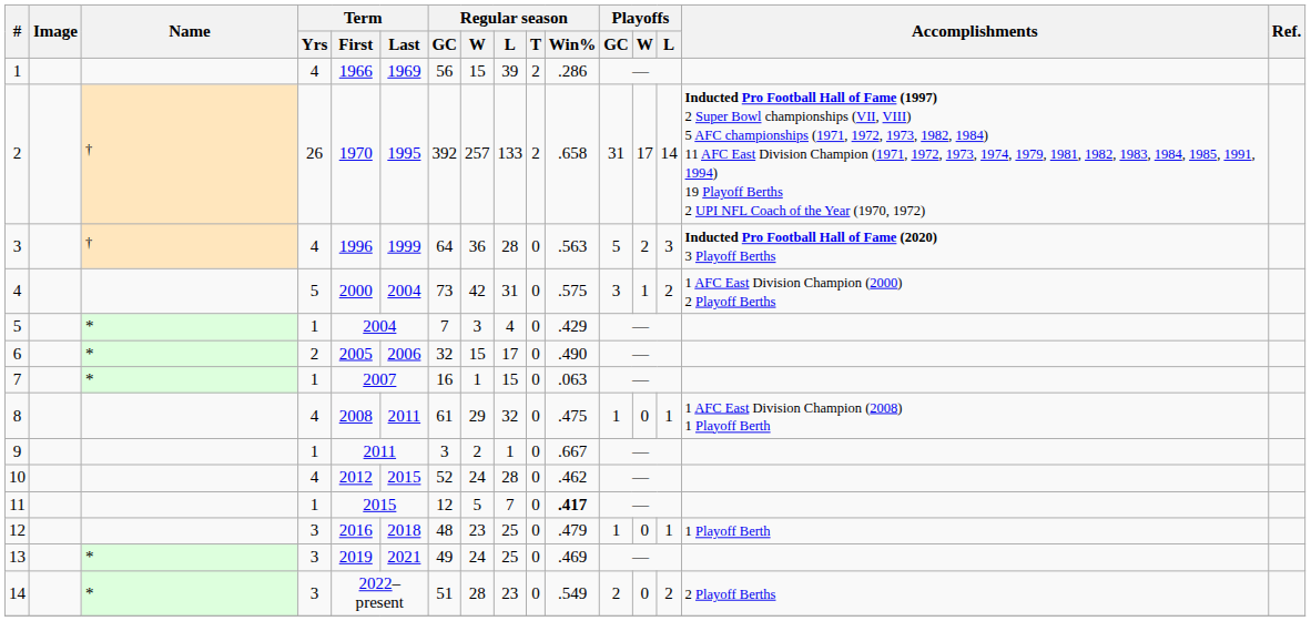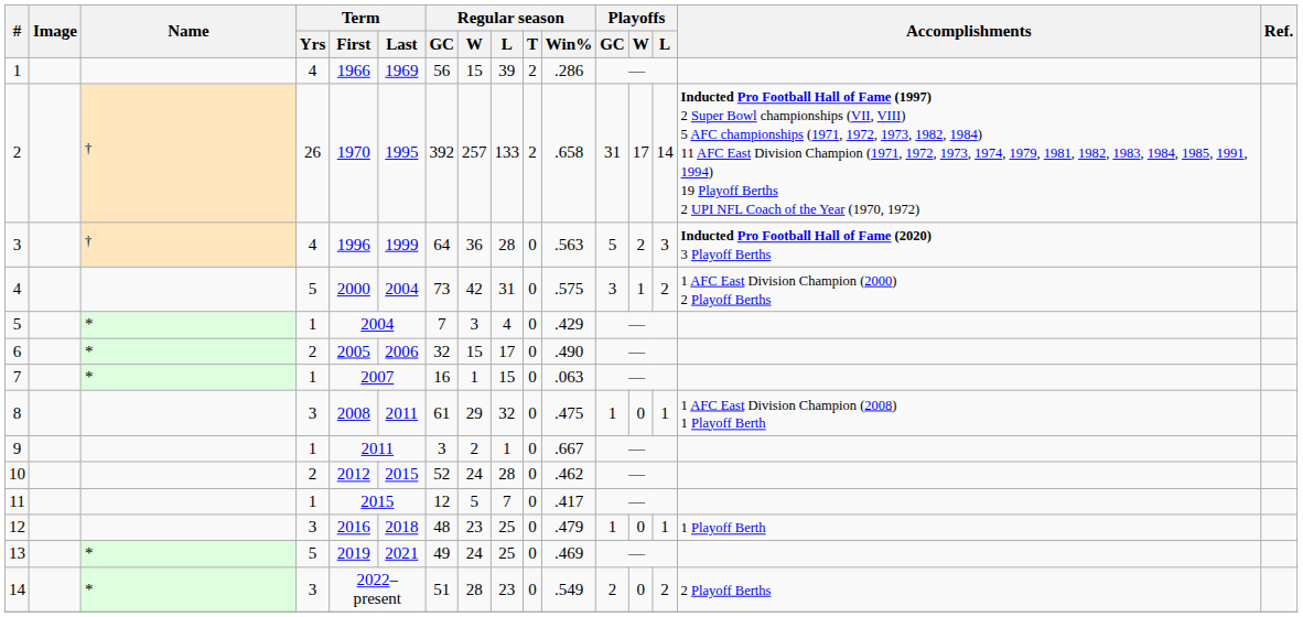8 | Term / Yrs: 4 -> 3
10 | Term / Yrs: 4 -> 2
11 | Regular season / Win%: bold -> normal
13 | Term / Yrs: 3 -> 5
